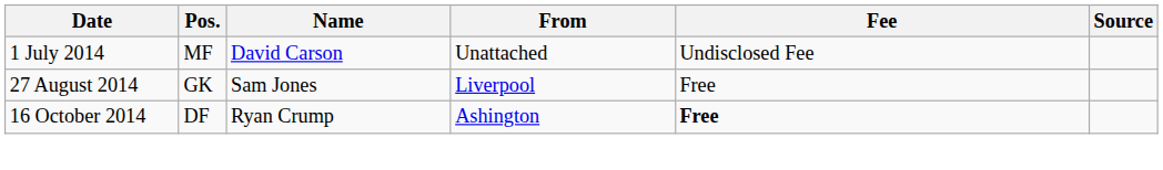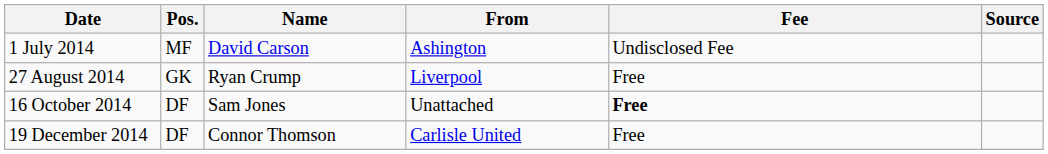1 July 2014 | From: Unattached -> Ashington
27 August 2014 | Name: Sam Jones -> Ryan Crump
16 October 2014 | Name: Ryan Crump -> Sam Jones
16 October 2014 | From: Ashington -> Unattached
+ row: 19 December 2014 | DF | Connor Thomson | Carlisle United | Free
